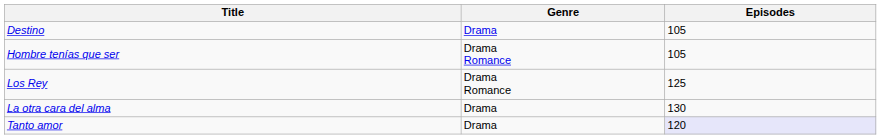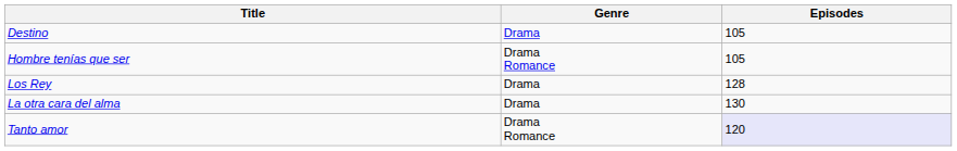Los Rey | Genre: Drama Romance -> Drama
Los Rey | Episodes: 125 -> 128
Tanto amor | Genre: Drama -> Drama Romance
